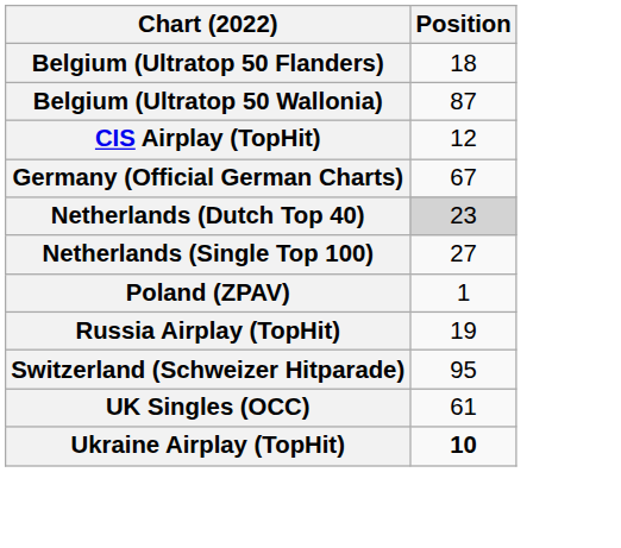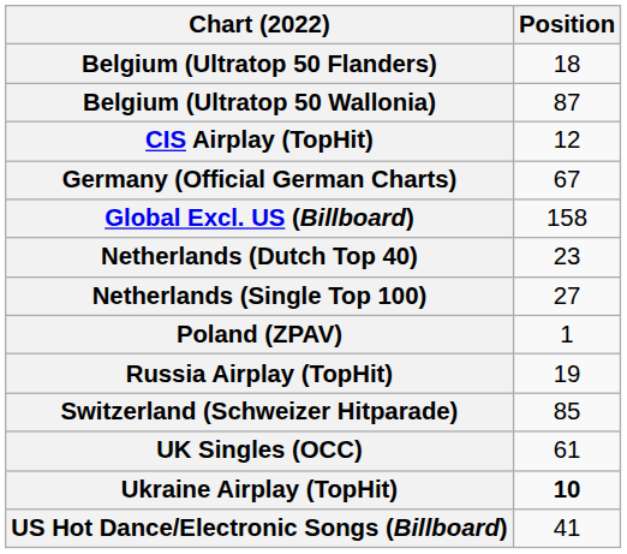+ row: Global Excl. US (Billboard) | 158
Netherlands (Dutch Top 40) | Position: lightgrey background -> no background
Switzerland (Schweizer Hitparade) | Position: 95 -> 85
+ row: US Hot Dance/Electronic Songs (Billboard) | 41
